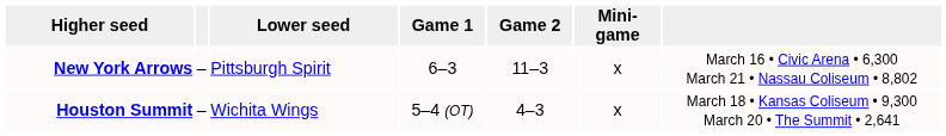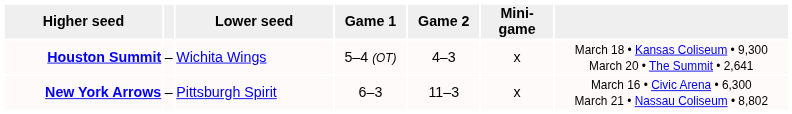rows swapped: New York Arrows <-> Houston Summit
